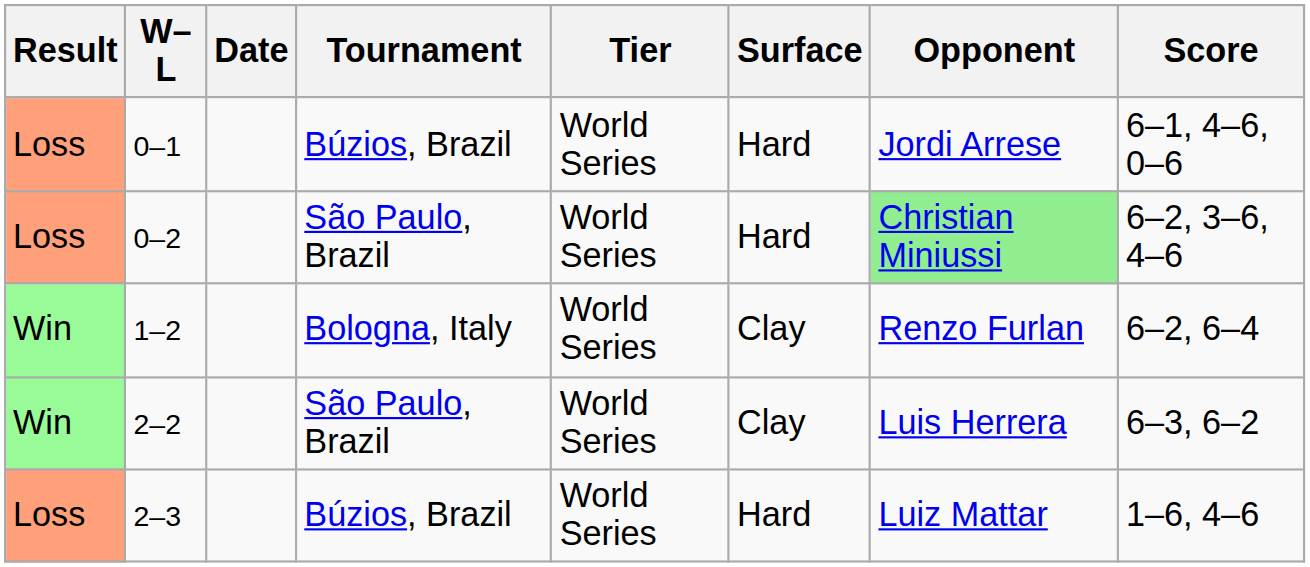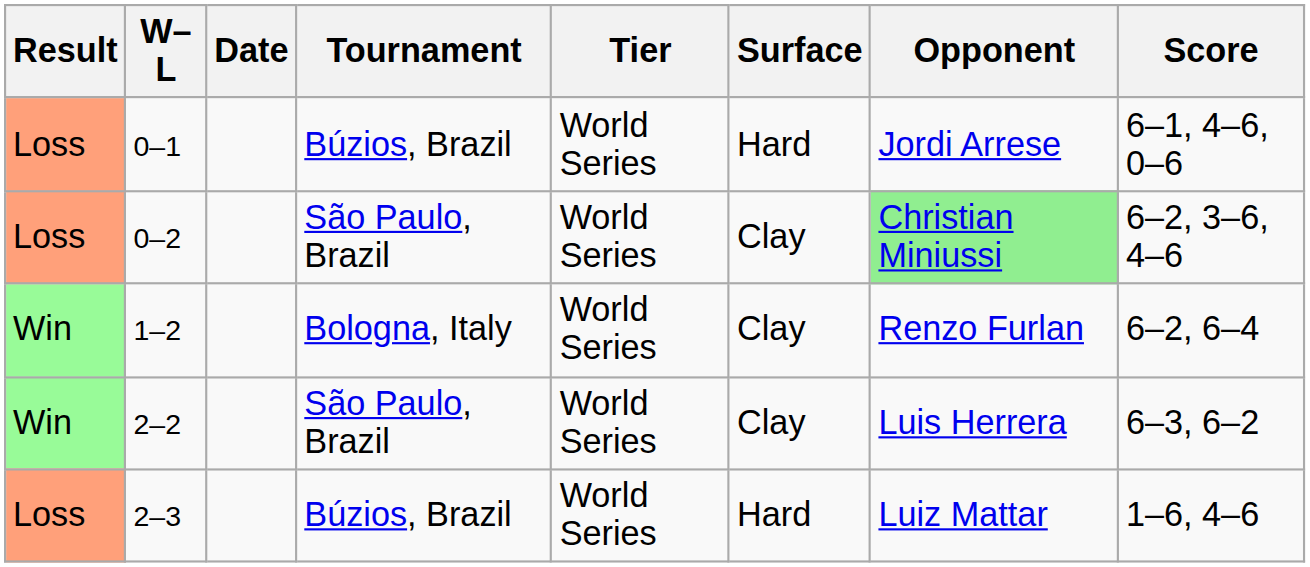0–2 | Surface: Hard -> Clay
